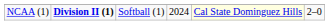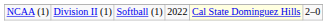NCAA (1) | column 2: bold -> normal
NCAA (1) | column 4: 2024 -> 2022
